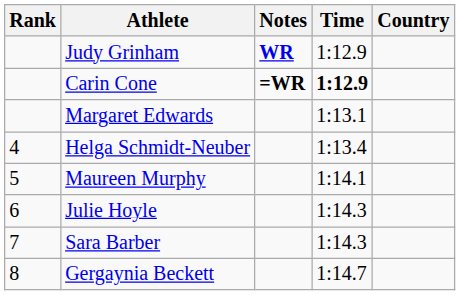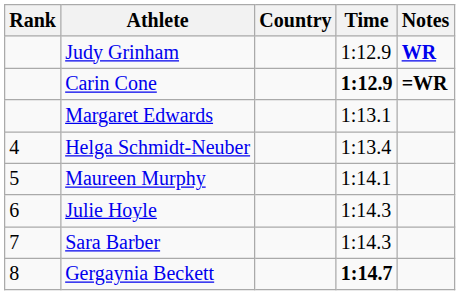columns swapped: Country <-> Notes
Gergaynia Beckett | Time: normal -> bold
